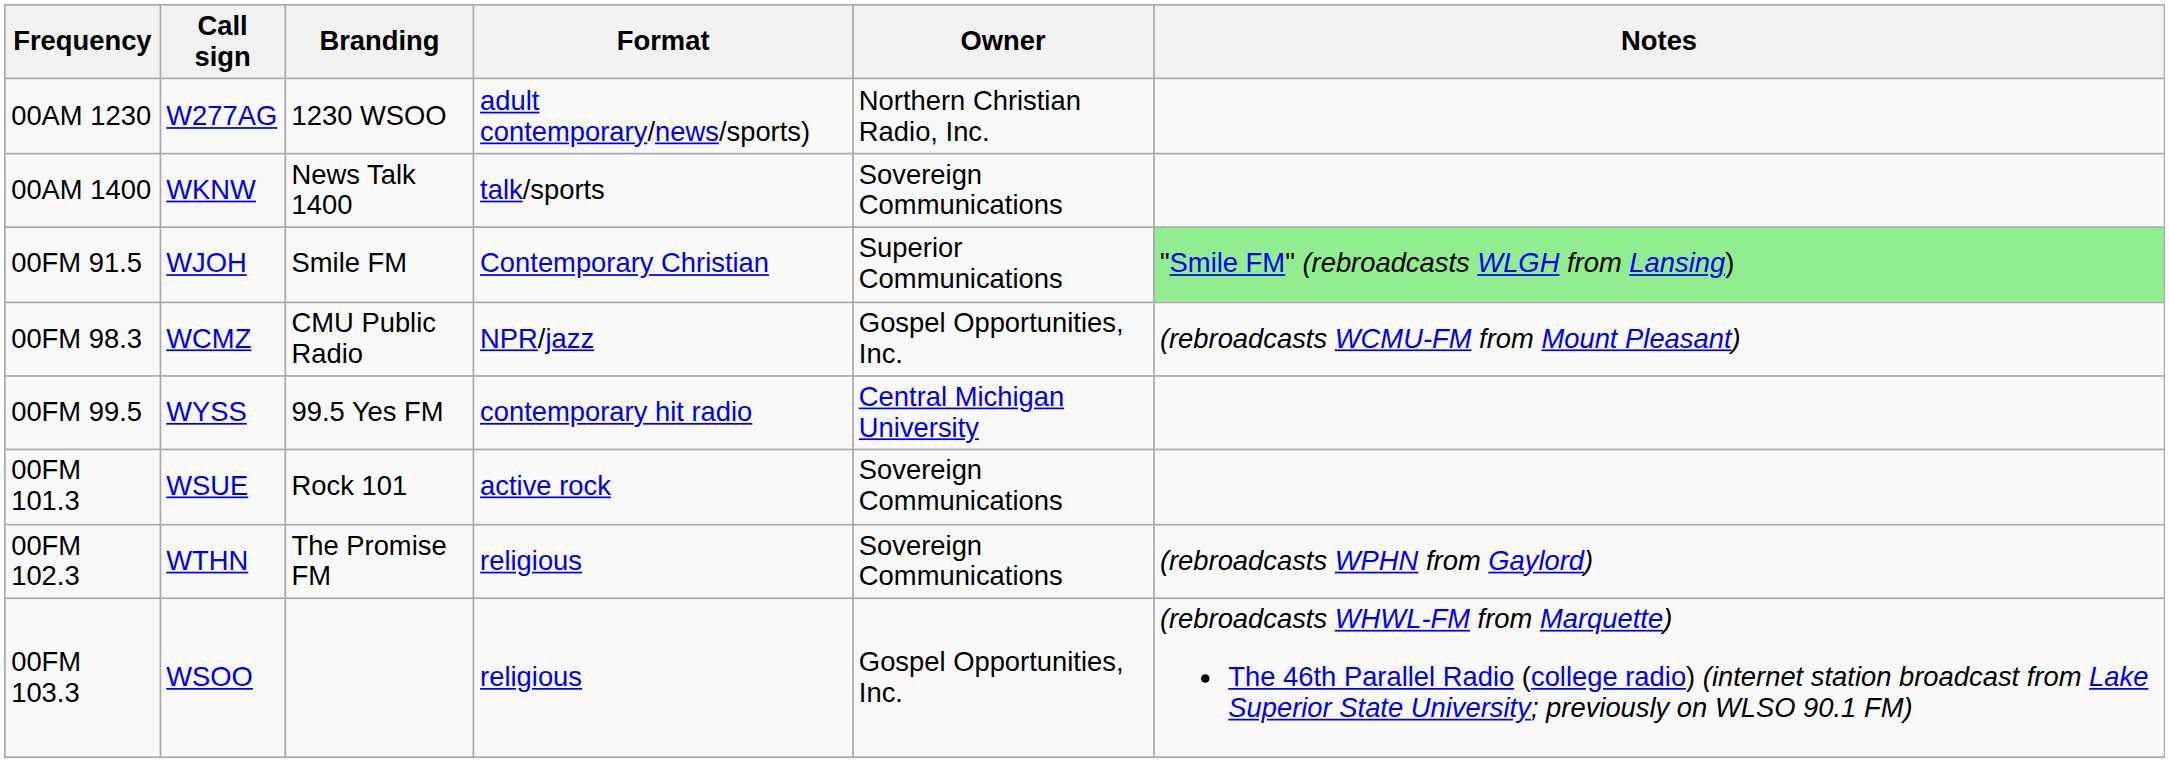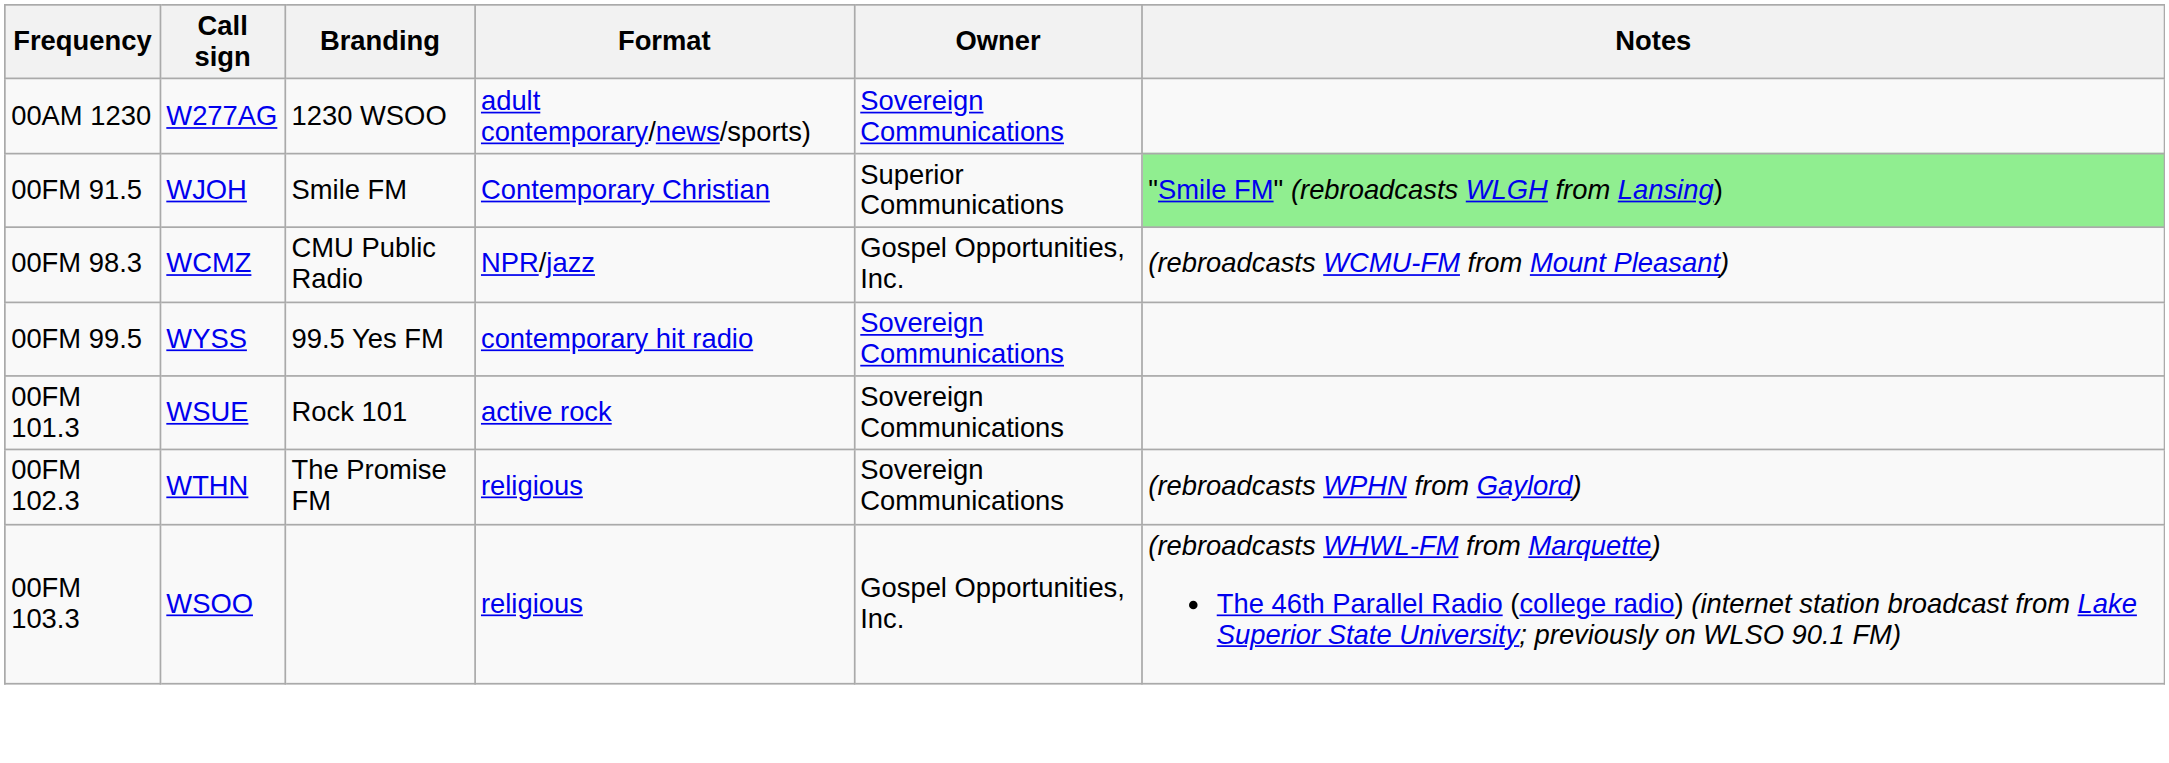00AM 1230 | Owner: Northern Christian Radio, Inc. -> Sovereign Communications
- row: 00AM 1400 | WKNW | News Talk 1400 | talk/sports | Sovereign Communications
00FM 99.5 | Owner: Central Michigan University -> Sovereign Communications
